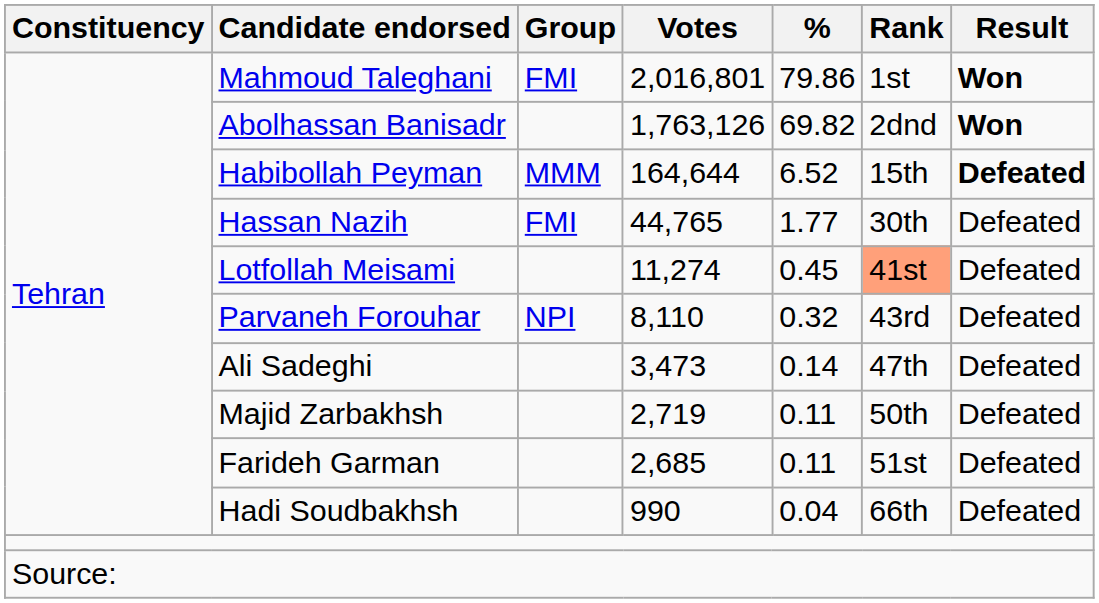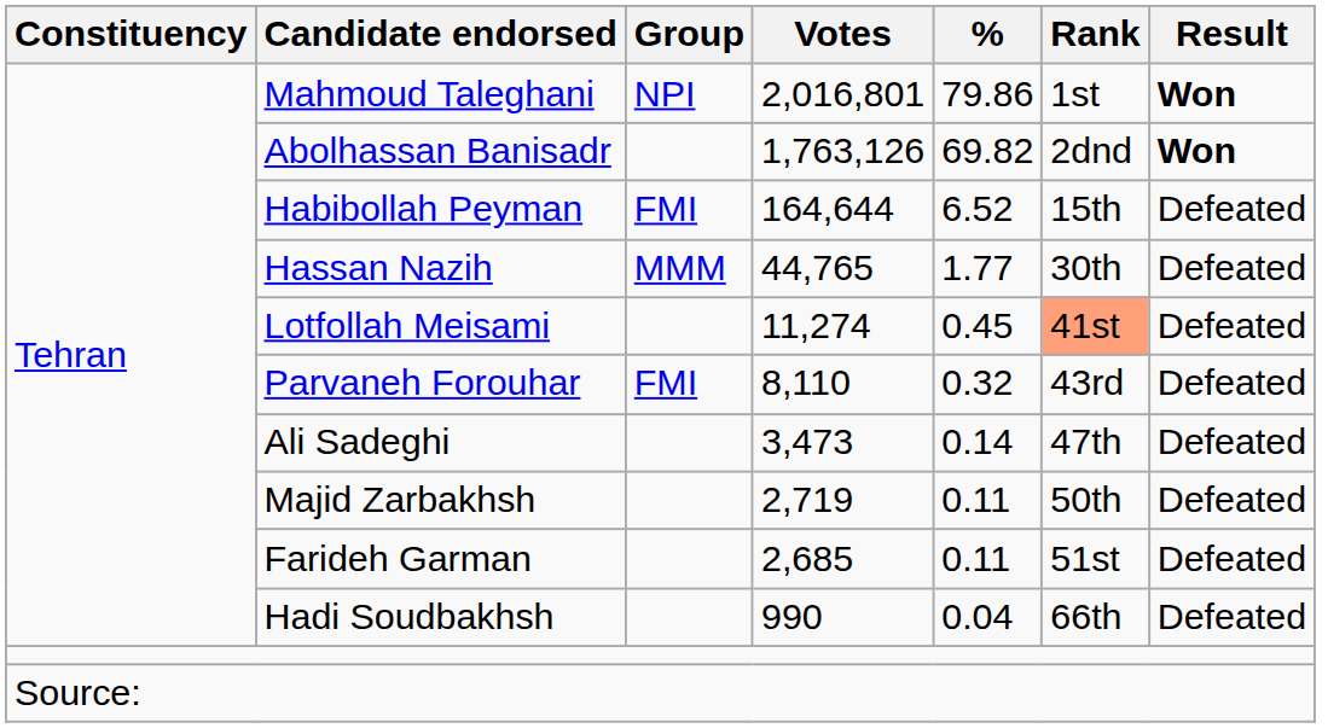Mahmoud Taleghani | Group: FMI -> NPI
Habibollah Peyman | Group: MMM -> FMI
Habibollah Peyman | Result: bold -> normal
Hassan Nazih | Group: FMI -> MMM
Parvaneh Forouhar | Group: NPI -> FMI
